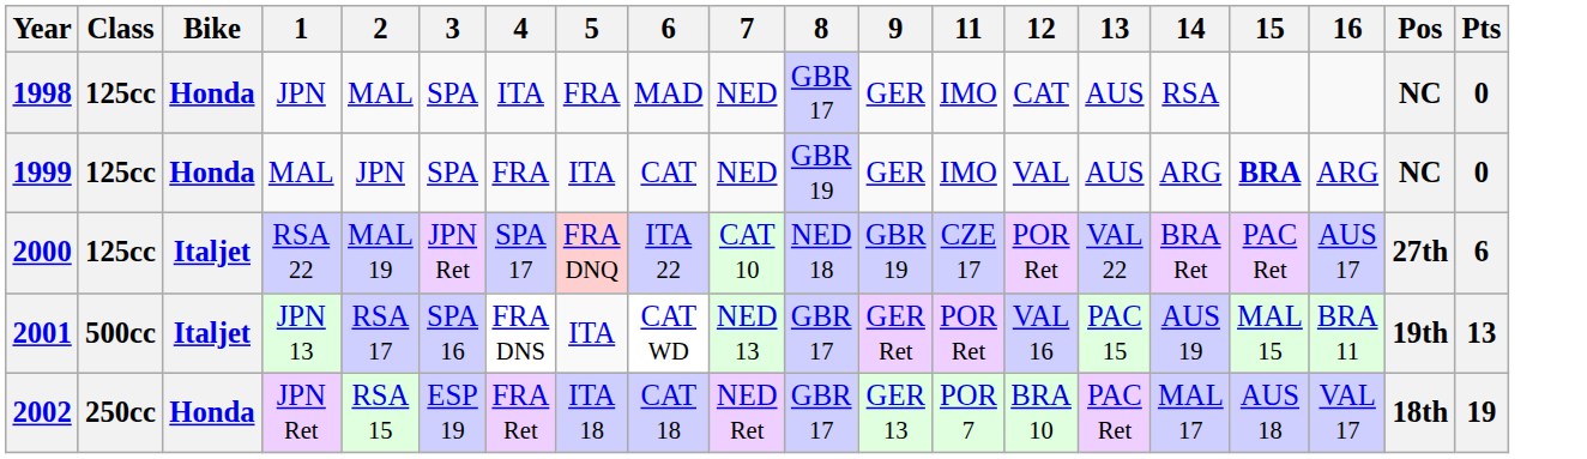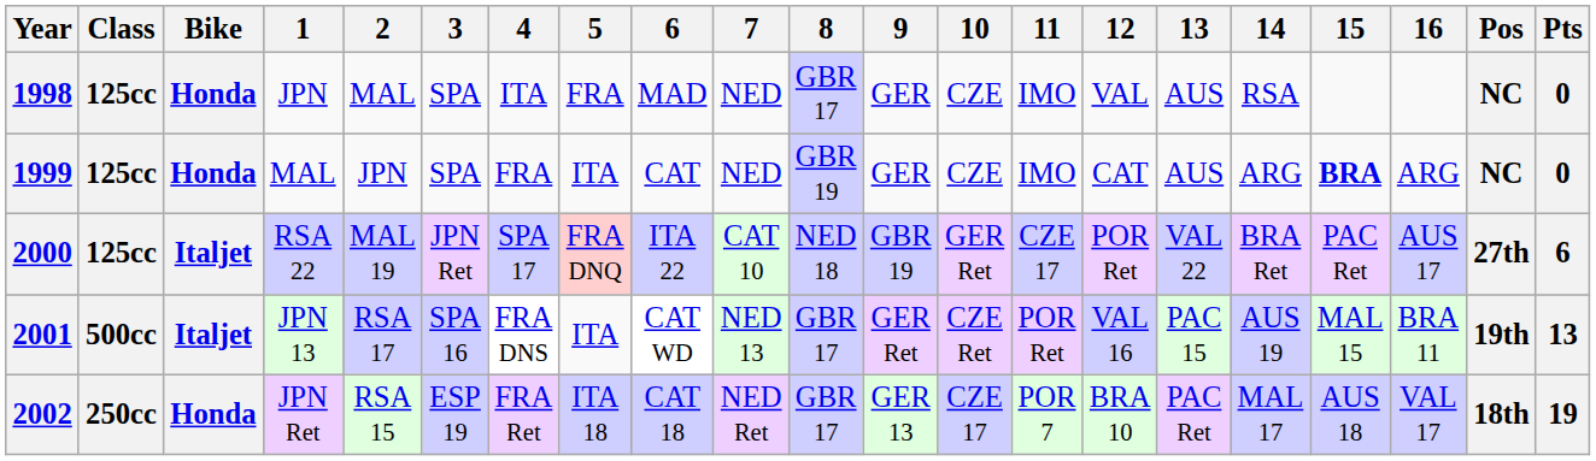+ column: 10 | CZE | CZE | GER Ret | CZE Ret | CZE 17
1998 | 12: CAT -> VAL
1999 | 12: VAL -> CAT
